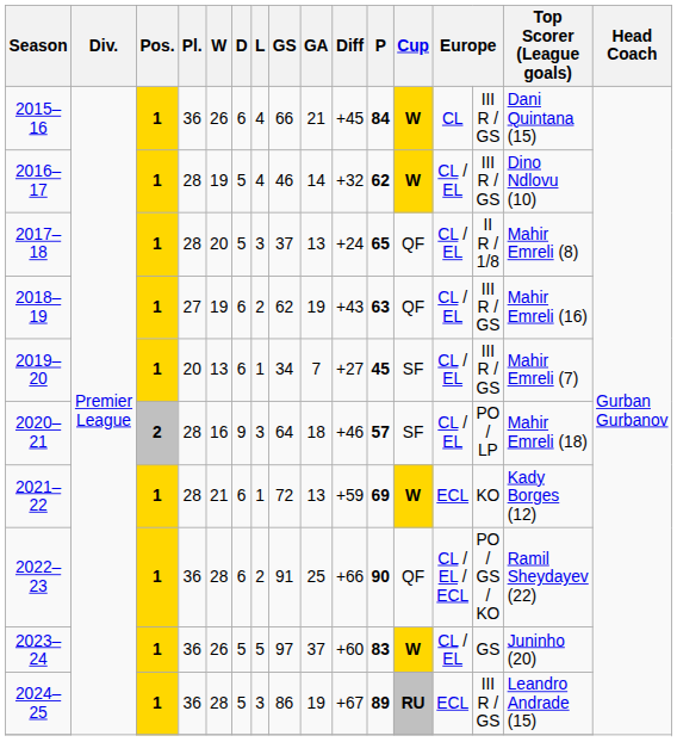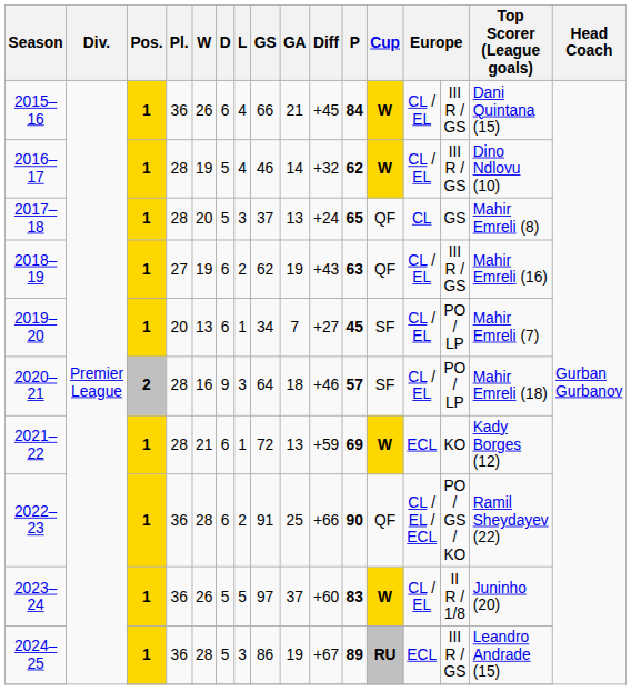2015–16 | column 13: CL -> CL / EL
2017–18 | column 13: CL / EL -> CL
2017–18 | column 14: II R / 1/8 -> GS
2019–20 | column 14: III R / GS -> PO / LP
2023–24 | column 14: GS -> II R / 1/8
